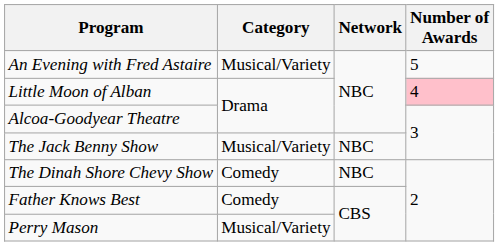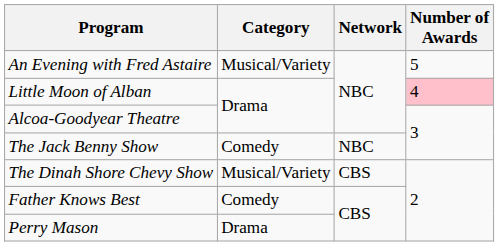The Jack Benny Show | Category: Musical/Variety -> Comedy
The Dinah Shore Chevy Show | Category: Comedy -> Musical/Variety
The Dinah Shore Chevy Show | Network: NBC -> CBS
Perry Mason | Category: Musical/Variety -> Drama
